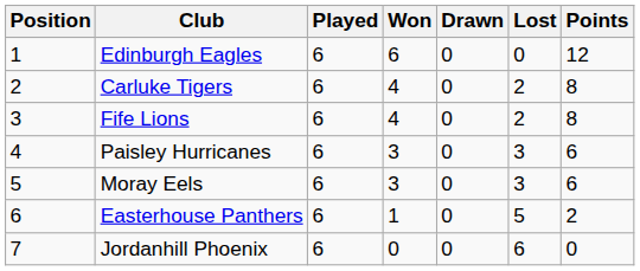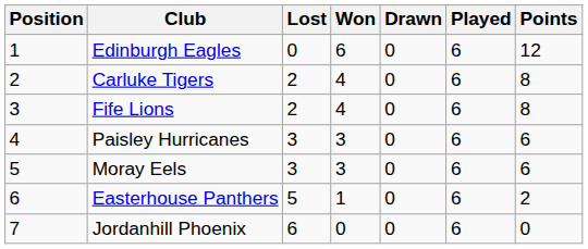columns swapped: Played <-> Lost
